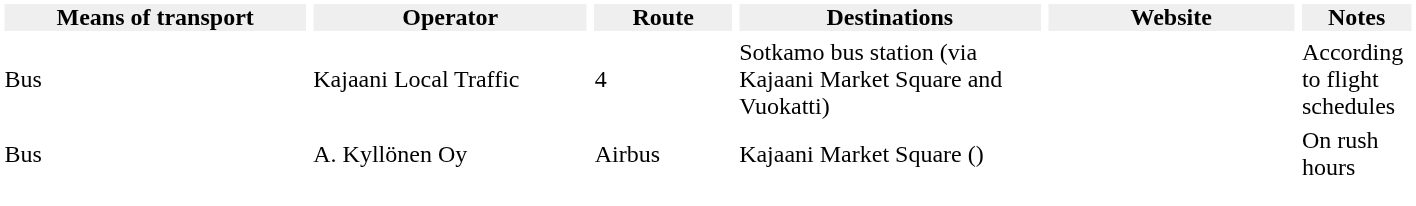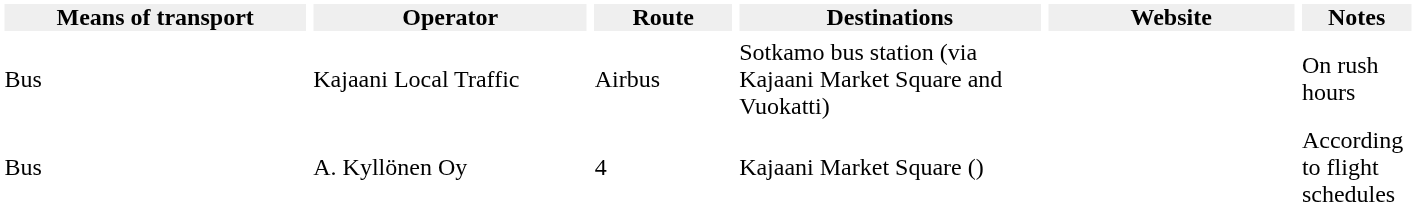Kajaani Local Traffic | Route: 4 -> Airbus
Kajaani Local Traffic | Notes: According to flight schedules -> On rush hours
A. Kyllönen Oy | Route: Airbus -> 4
A. Kyllönen Oy | Notes: On rush hours -> According to flight schedules
